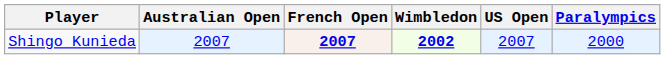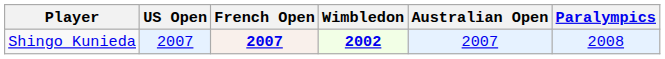columns swapped: Australian Open <-> US Open
Shingo Kunieda | Paralympics: 2000 -> 2008
